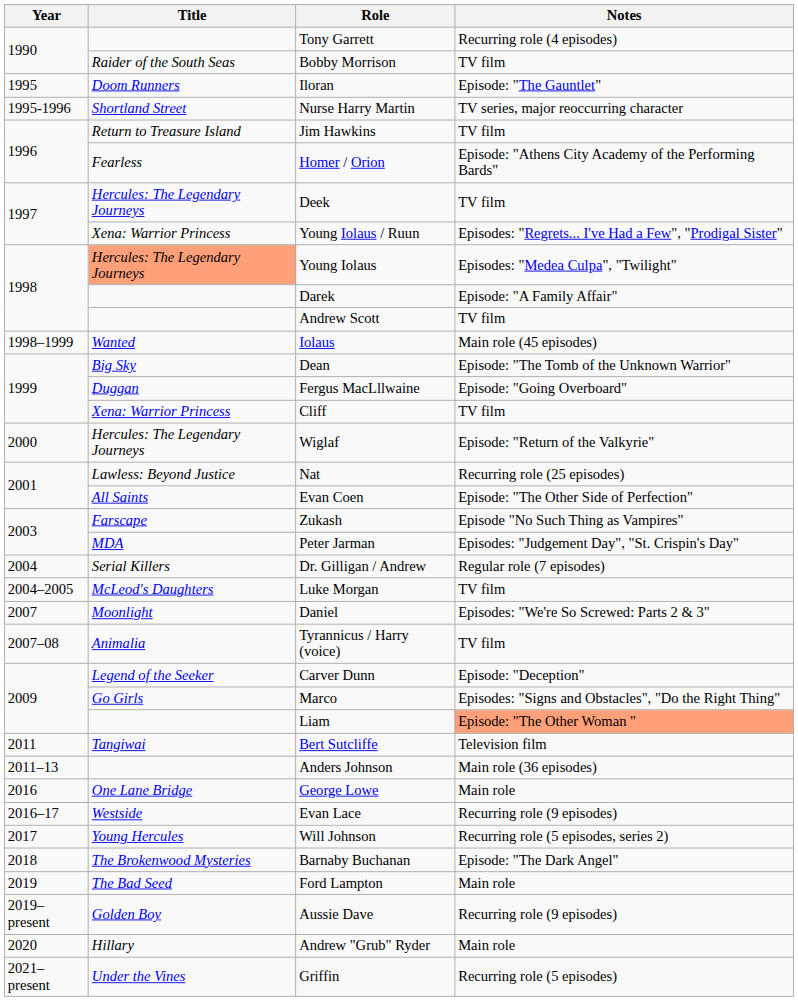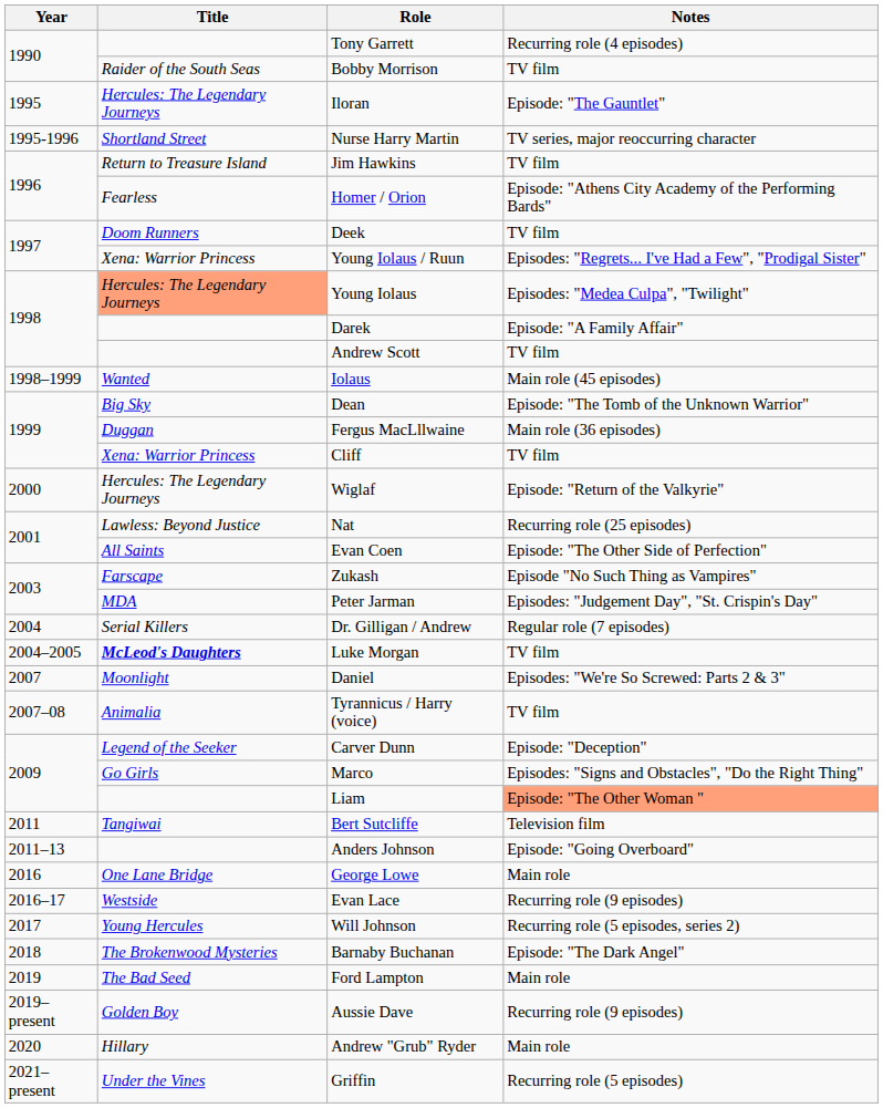Iloran | Title: Doom Runners -> Hercules: The Legendary Journeys
Deek | Title: Hercules: The Legendary Journeys -> Doom Runners
Fergus MacLllwaine | Notes: Episode: "Going Overboard" -> Main role (36 episodes)
Luke Morgan | Title: normal -> bold
Anders Johnson | Notes: Main role (36 episodes) -> Episode: "Going Overboard"
